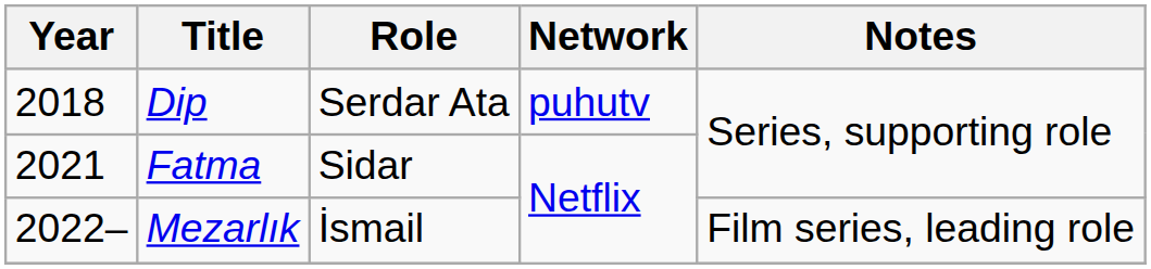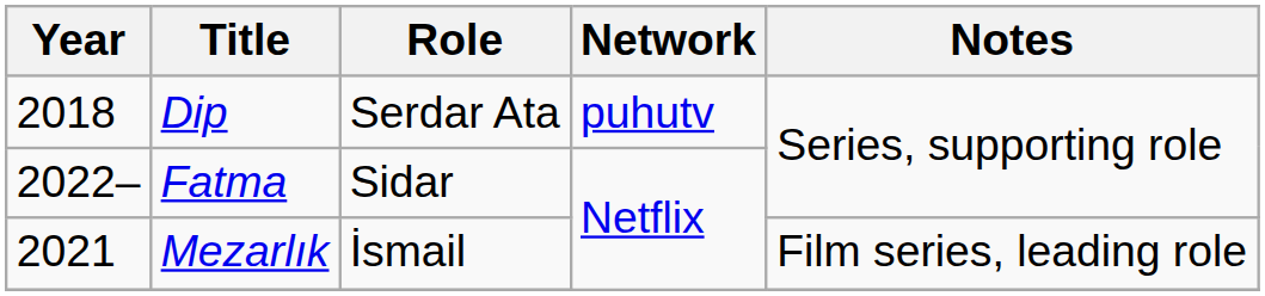Fatma | Year: 2021 -> 2022–
Mezarlık | Year: 2022– -> 2021
